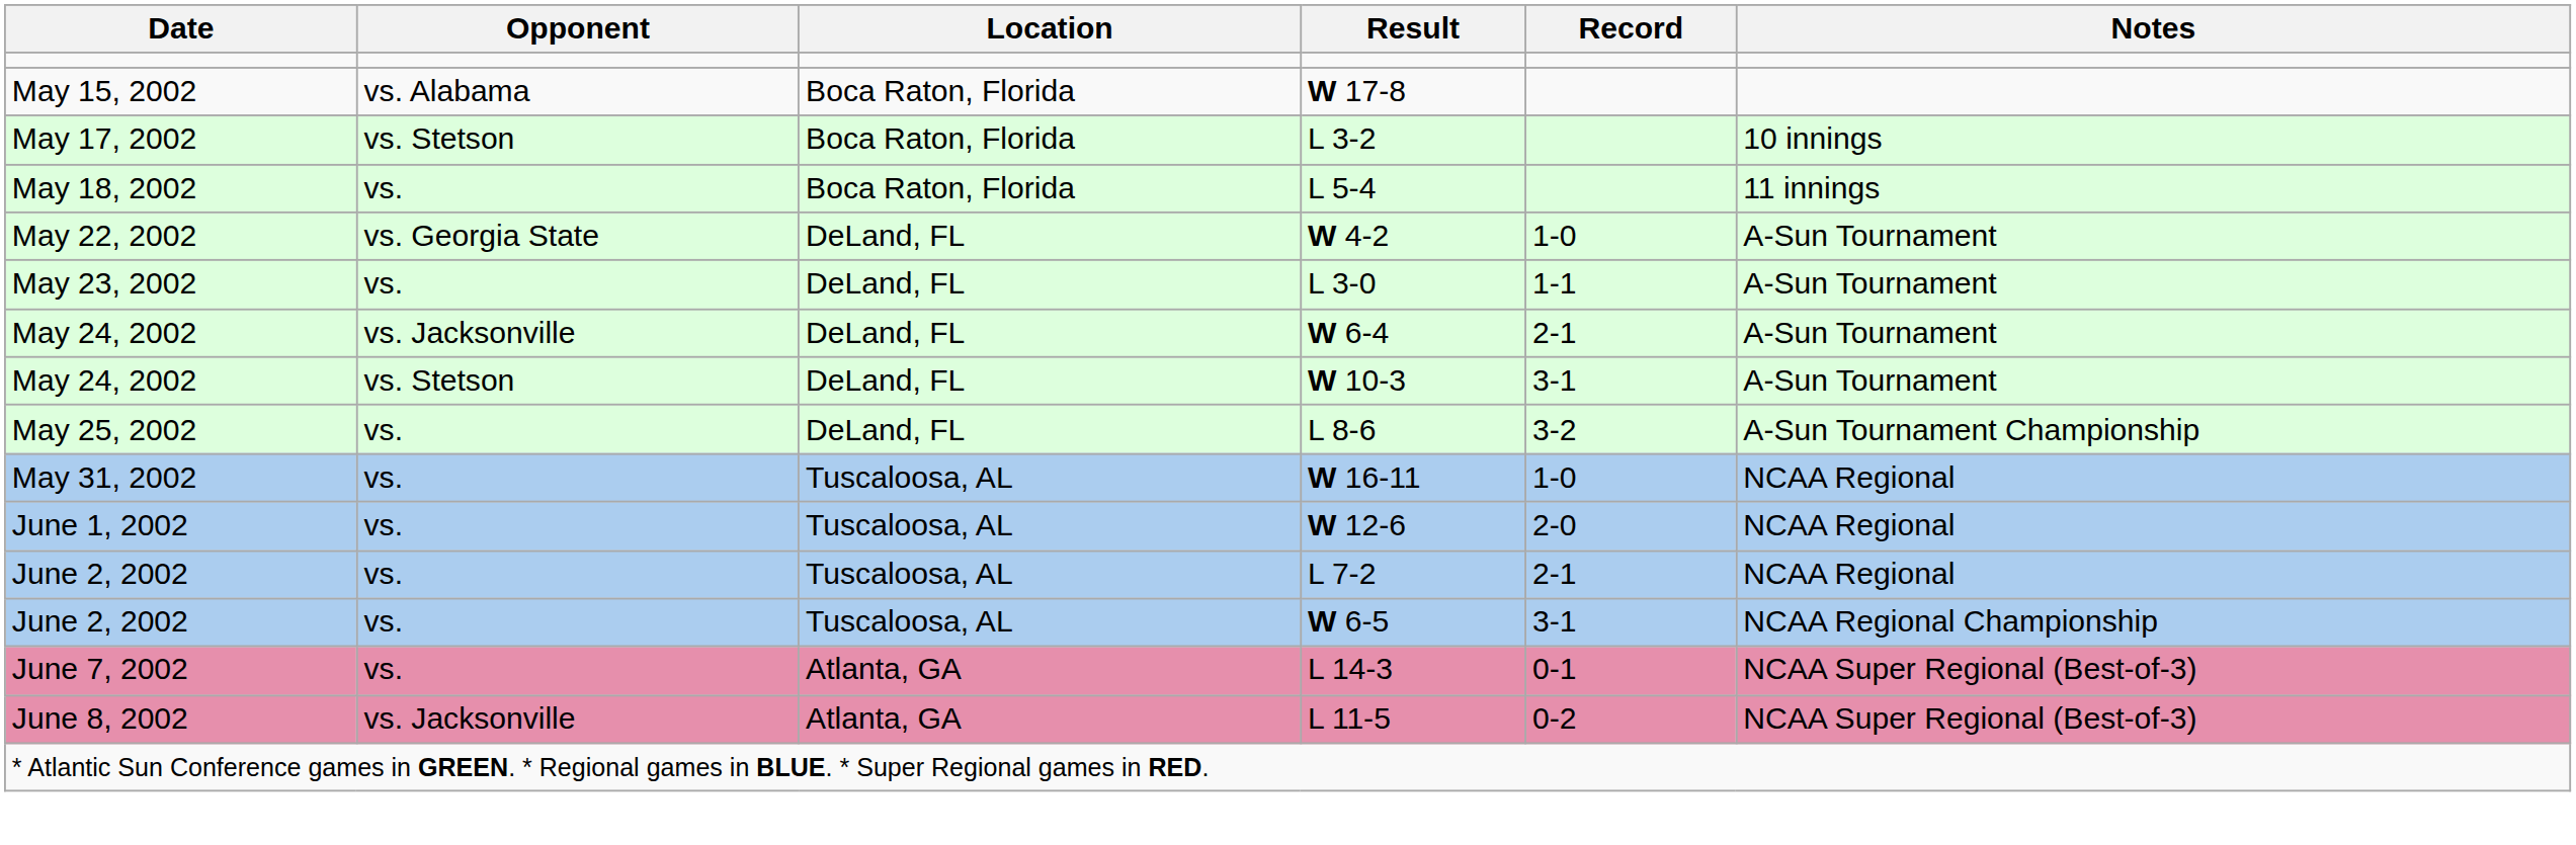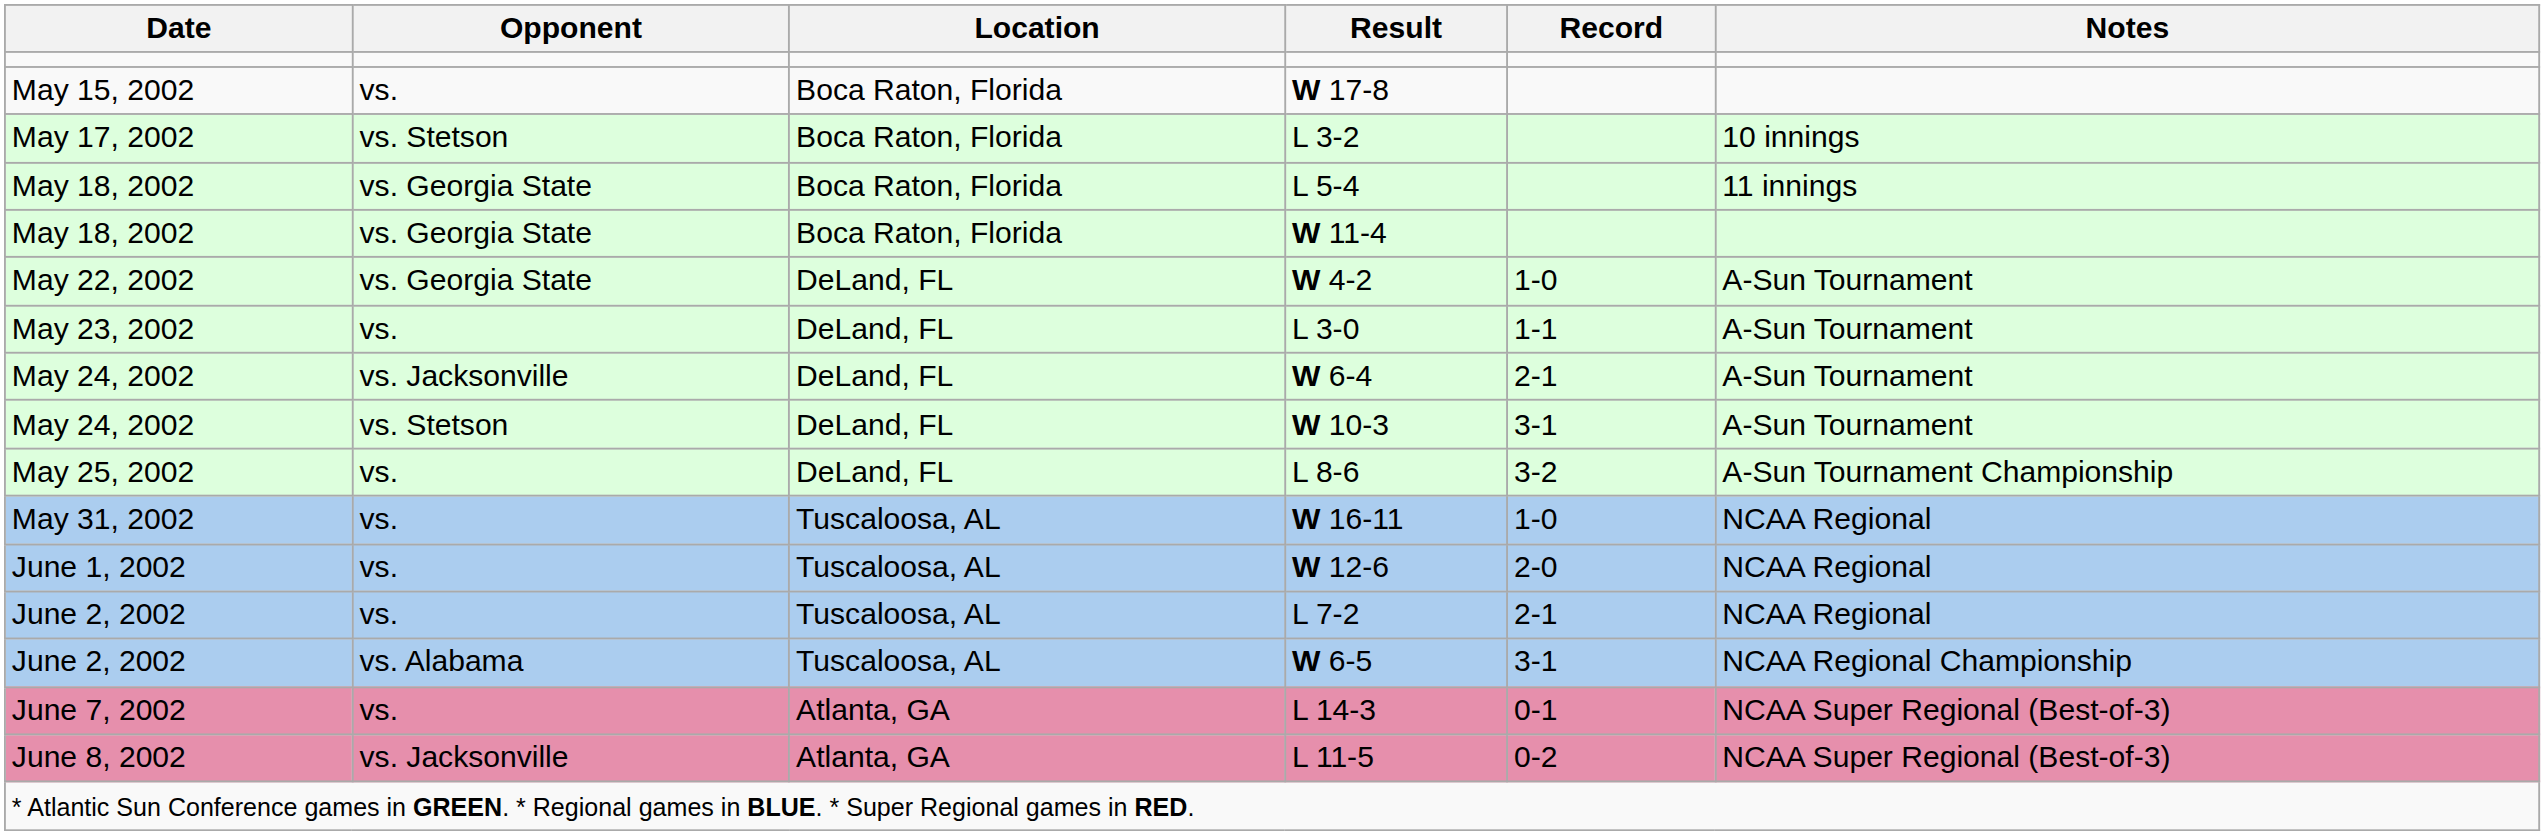W 17-8 | Opponent: vs. Alabama -> vs.
L 5-4 | Opponent: vs. -> vs. Georgia State
+ row: May 18, 2002 | vs. Georgia State | Boca Raton, Florida | W 11-4
W 6-5 | Opponent: vs. -> vs. Alabama
